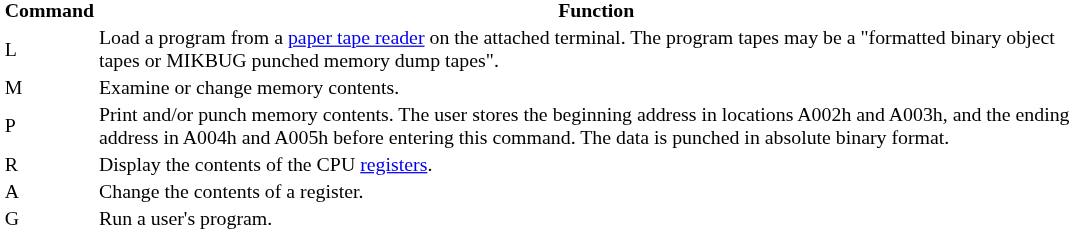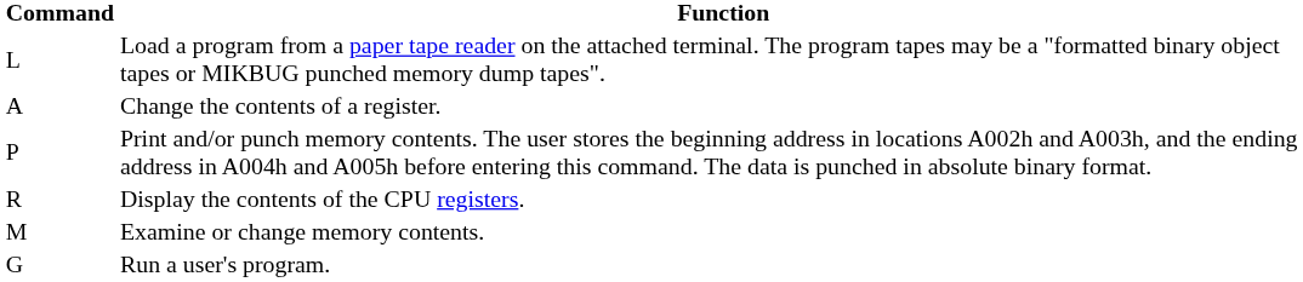rows swapped: Examine or change memory contents. <-> Change the contents of a register.
